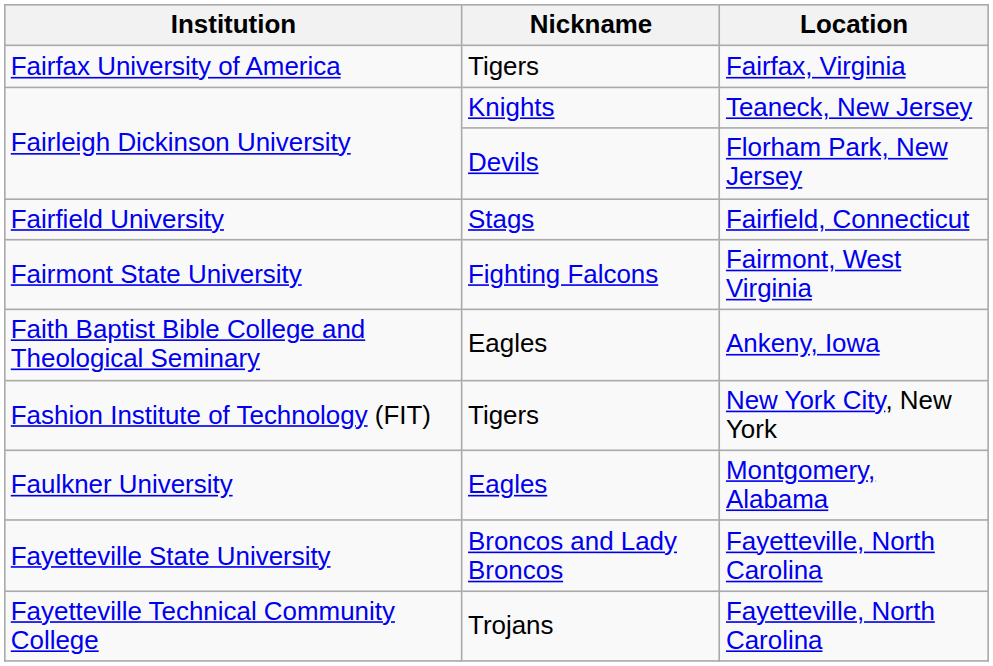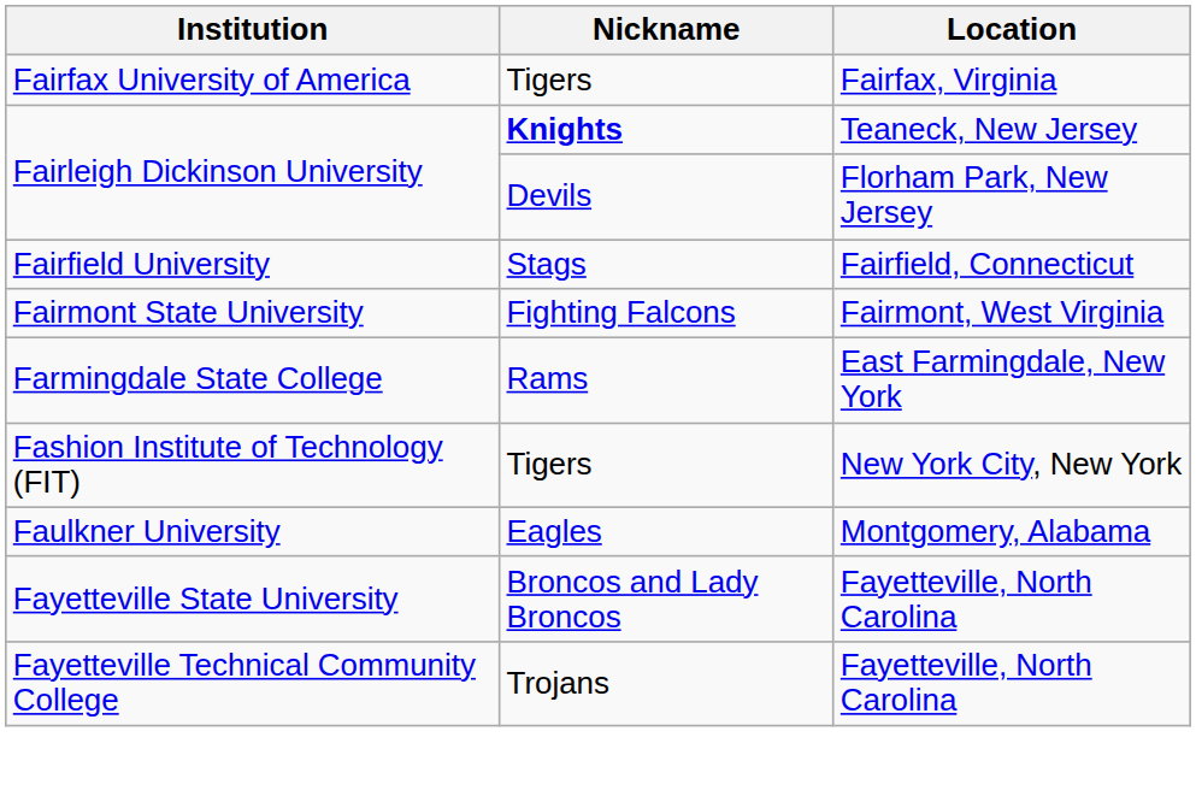Fairleigh Dickinson University / Teaneck, New Jersey | Nickname: normal -> bold
- row: Faith Baptist Bible College and Theological Seminary | Eagles | Ankeny, Iowa
+ row: Farmingdale State College | Rams | East Farmingdale, New York
